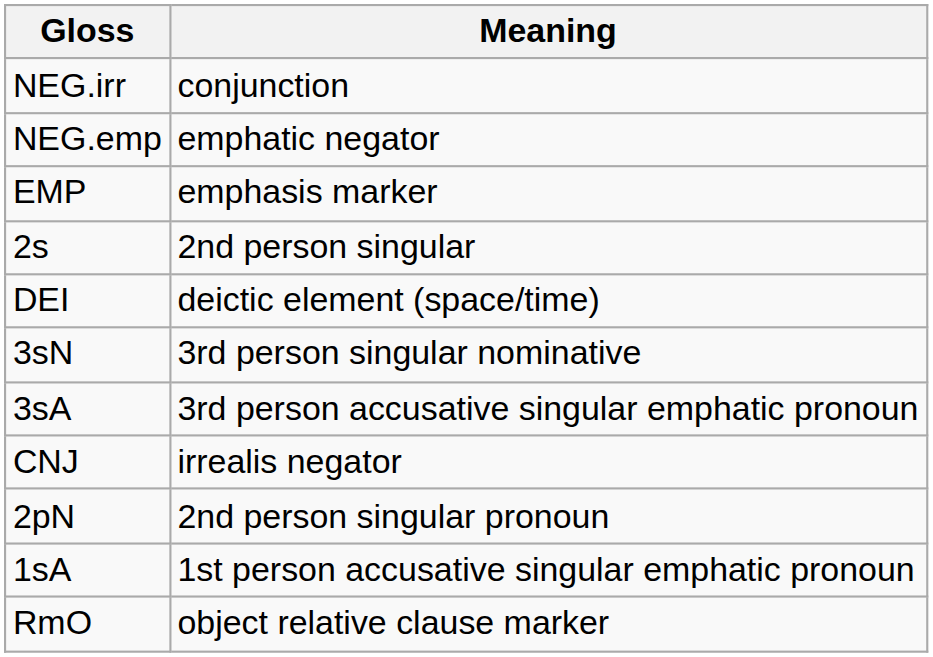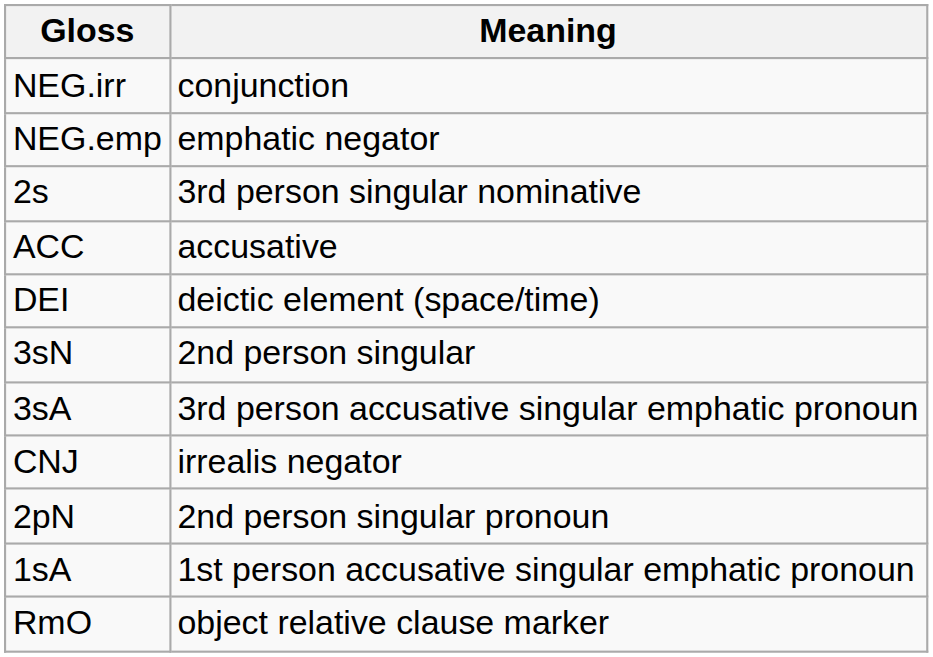- row: EMP | emphasis marker
2s | Meaning: 2nd person singular -> 3rd person singular nominative
+ row: ACC | accusative
3sN | Meaning: 3rd person singular nominative -> 2nd person singular
